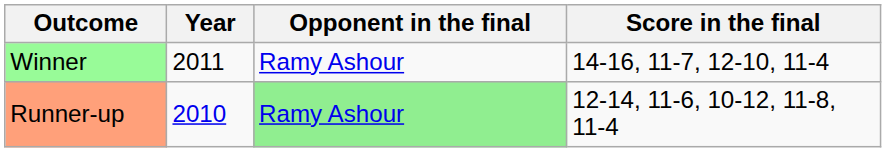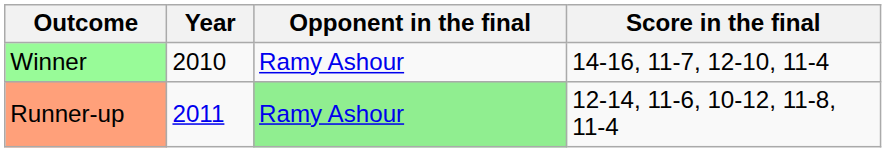Winner | Year: 2011 -> 2010
Runner-up | Year: 2010 -> 2011
